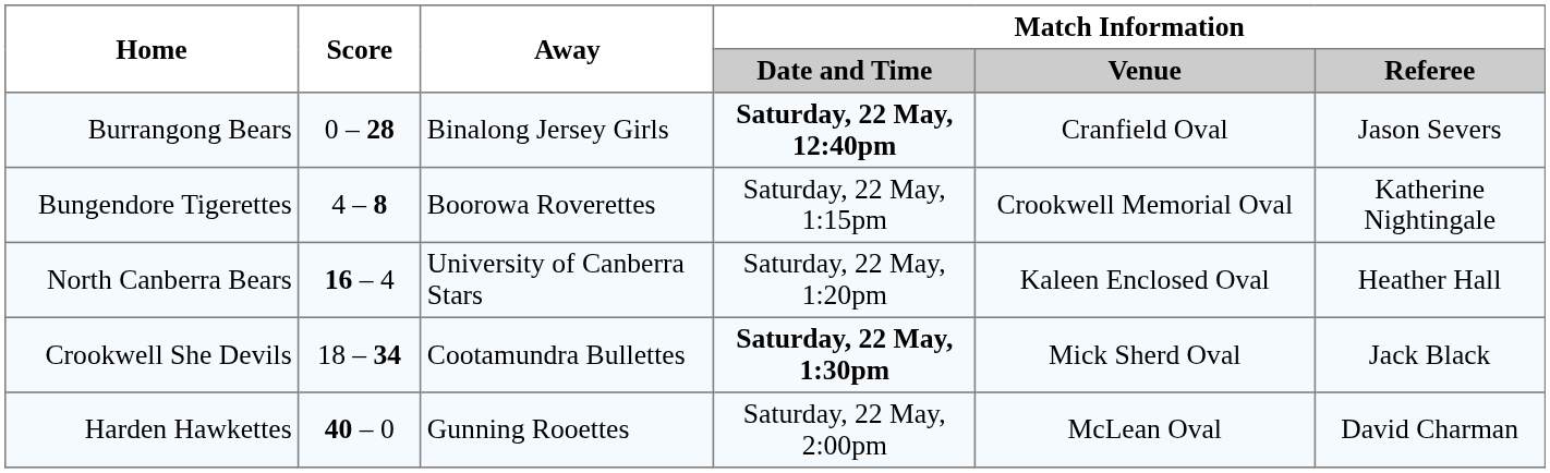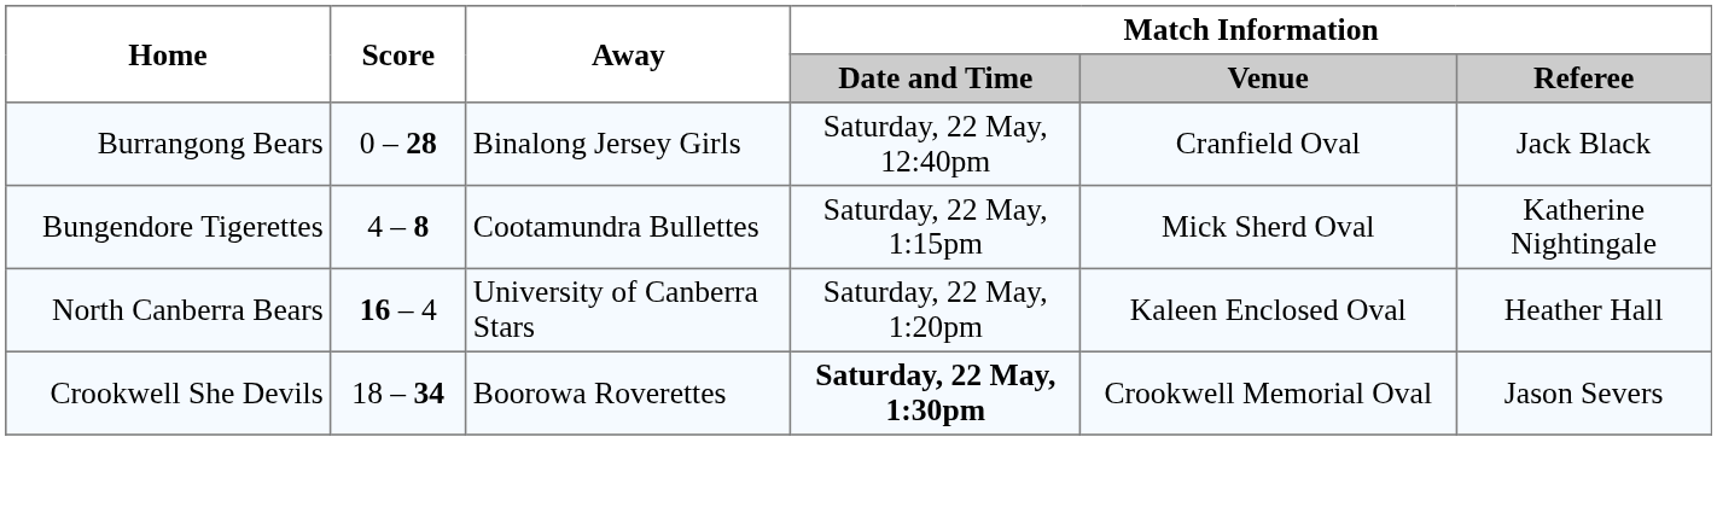Burrangong Bears | Match Information / Date and Time: bold -> normal
Burrangong Bears | Match Information / Referee: Jason Severs -> Jack Black
Bungendore Tigerettes | Away: Boorowa Roverettes -> Cootamundra Bullettes
Bungendore Tigerettes | Match Information / Venue: Crookwell Memorial Oval -> Mick Sherd Oval
Crookwell She Devils | Away: Cootamundra Bullettes -> Boorowa Roverettes
Crookwell She Devils | Match Information / Venue: Mick Sherd Oval -> Crookwell Memorial Oval
Crookwell She Devils | Match Information / Referee: Jack Black -> Jason Severs
- row: Harden Hawkettes | 40 – 0 | Gunning Rooettes | Saturday, 22 May, 2:00pm | McLean Oval | David Charman
